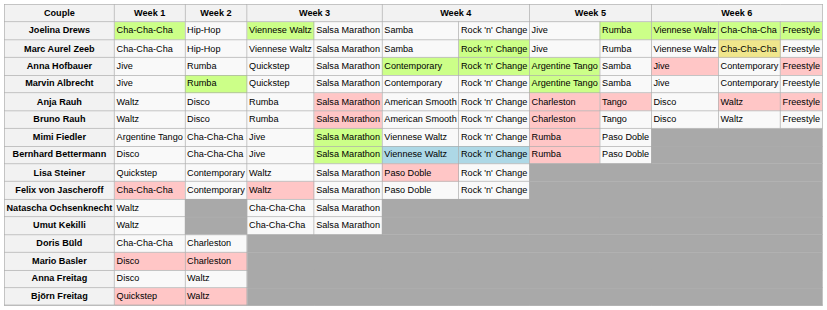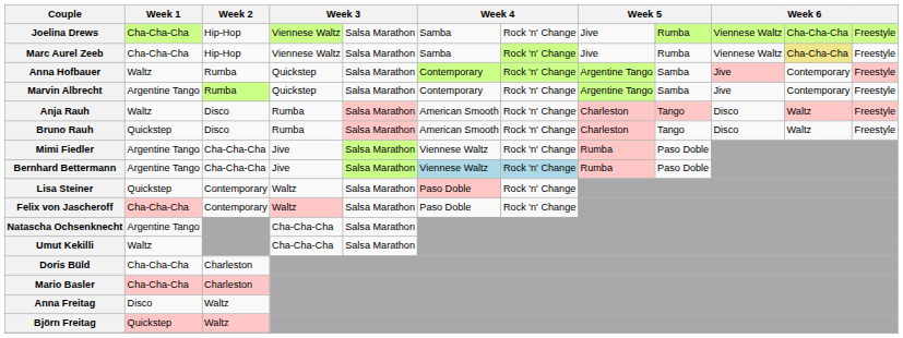Anna Hofbauer | Week 1: Jive -> Waltz
Marvin Albrecht | Week 1: Jive -> Argentine Tango
Bruno Rauh | Week 1: Waltz -> Quickstep
Bernhard Bettermann | Week 1: Disco -> Argentine Tango
Natascha Ochsenknecht | Week 1: Waltz -> Argentine Tango
Mario Basler | Week 1: Disco -> Cha-Cha-Cha
